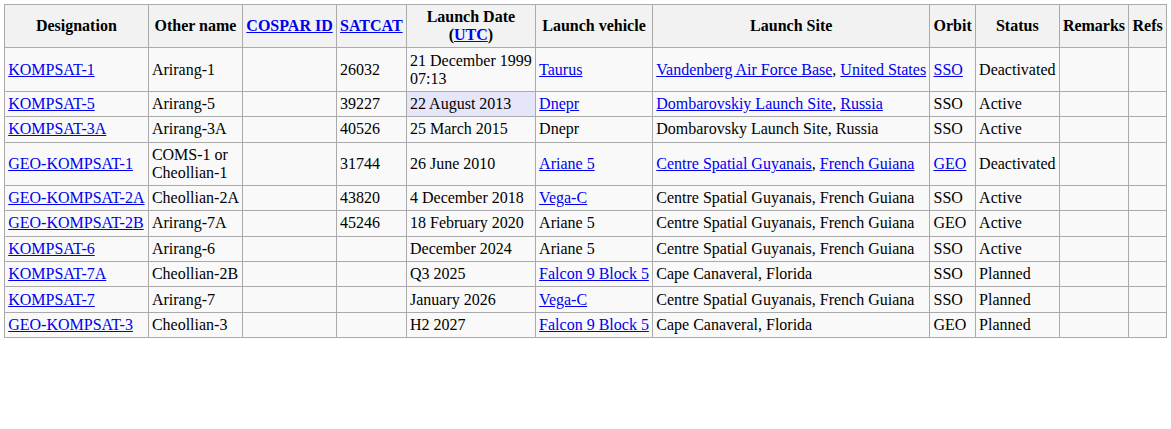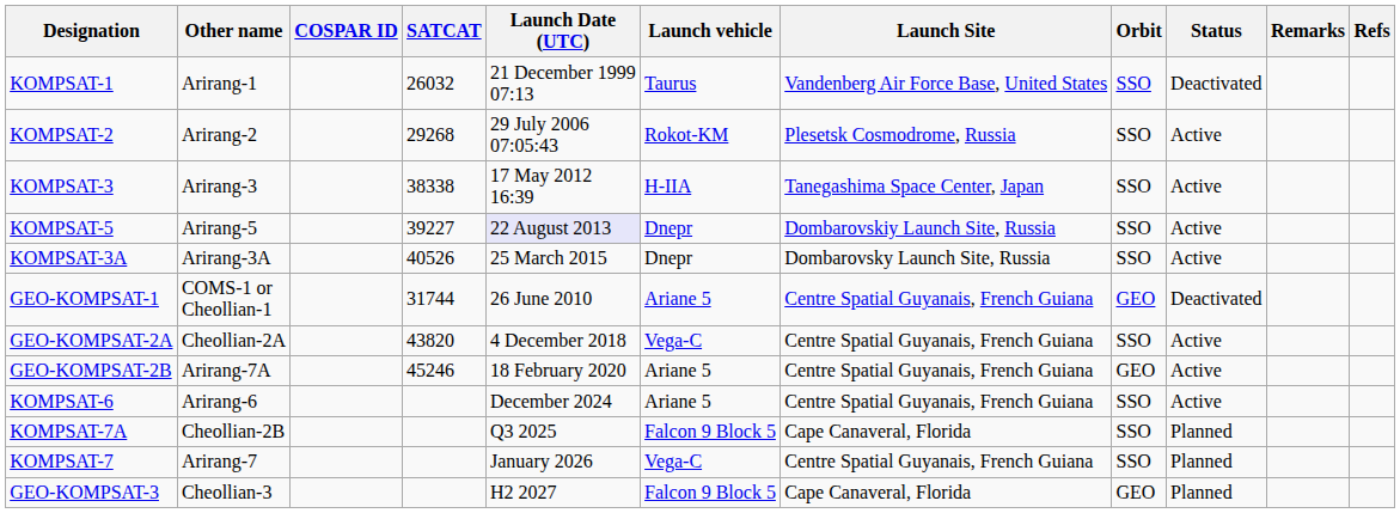+ row: KOMPSAT-2 | Arirang-2 | 29268 | 29 July 2006 07:05:43 | Rokot-KM | Plesetsk Cosmodrome, Russia | SSO | Active
+ row: KOMPSAT-3 | Arirang-3 | 38338 | 17 May 2012 16:39 | H-IIA | Tanegashima Space Center, Japan | SSO | Active
